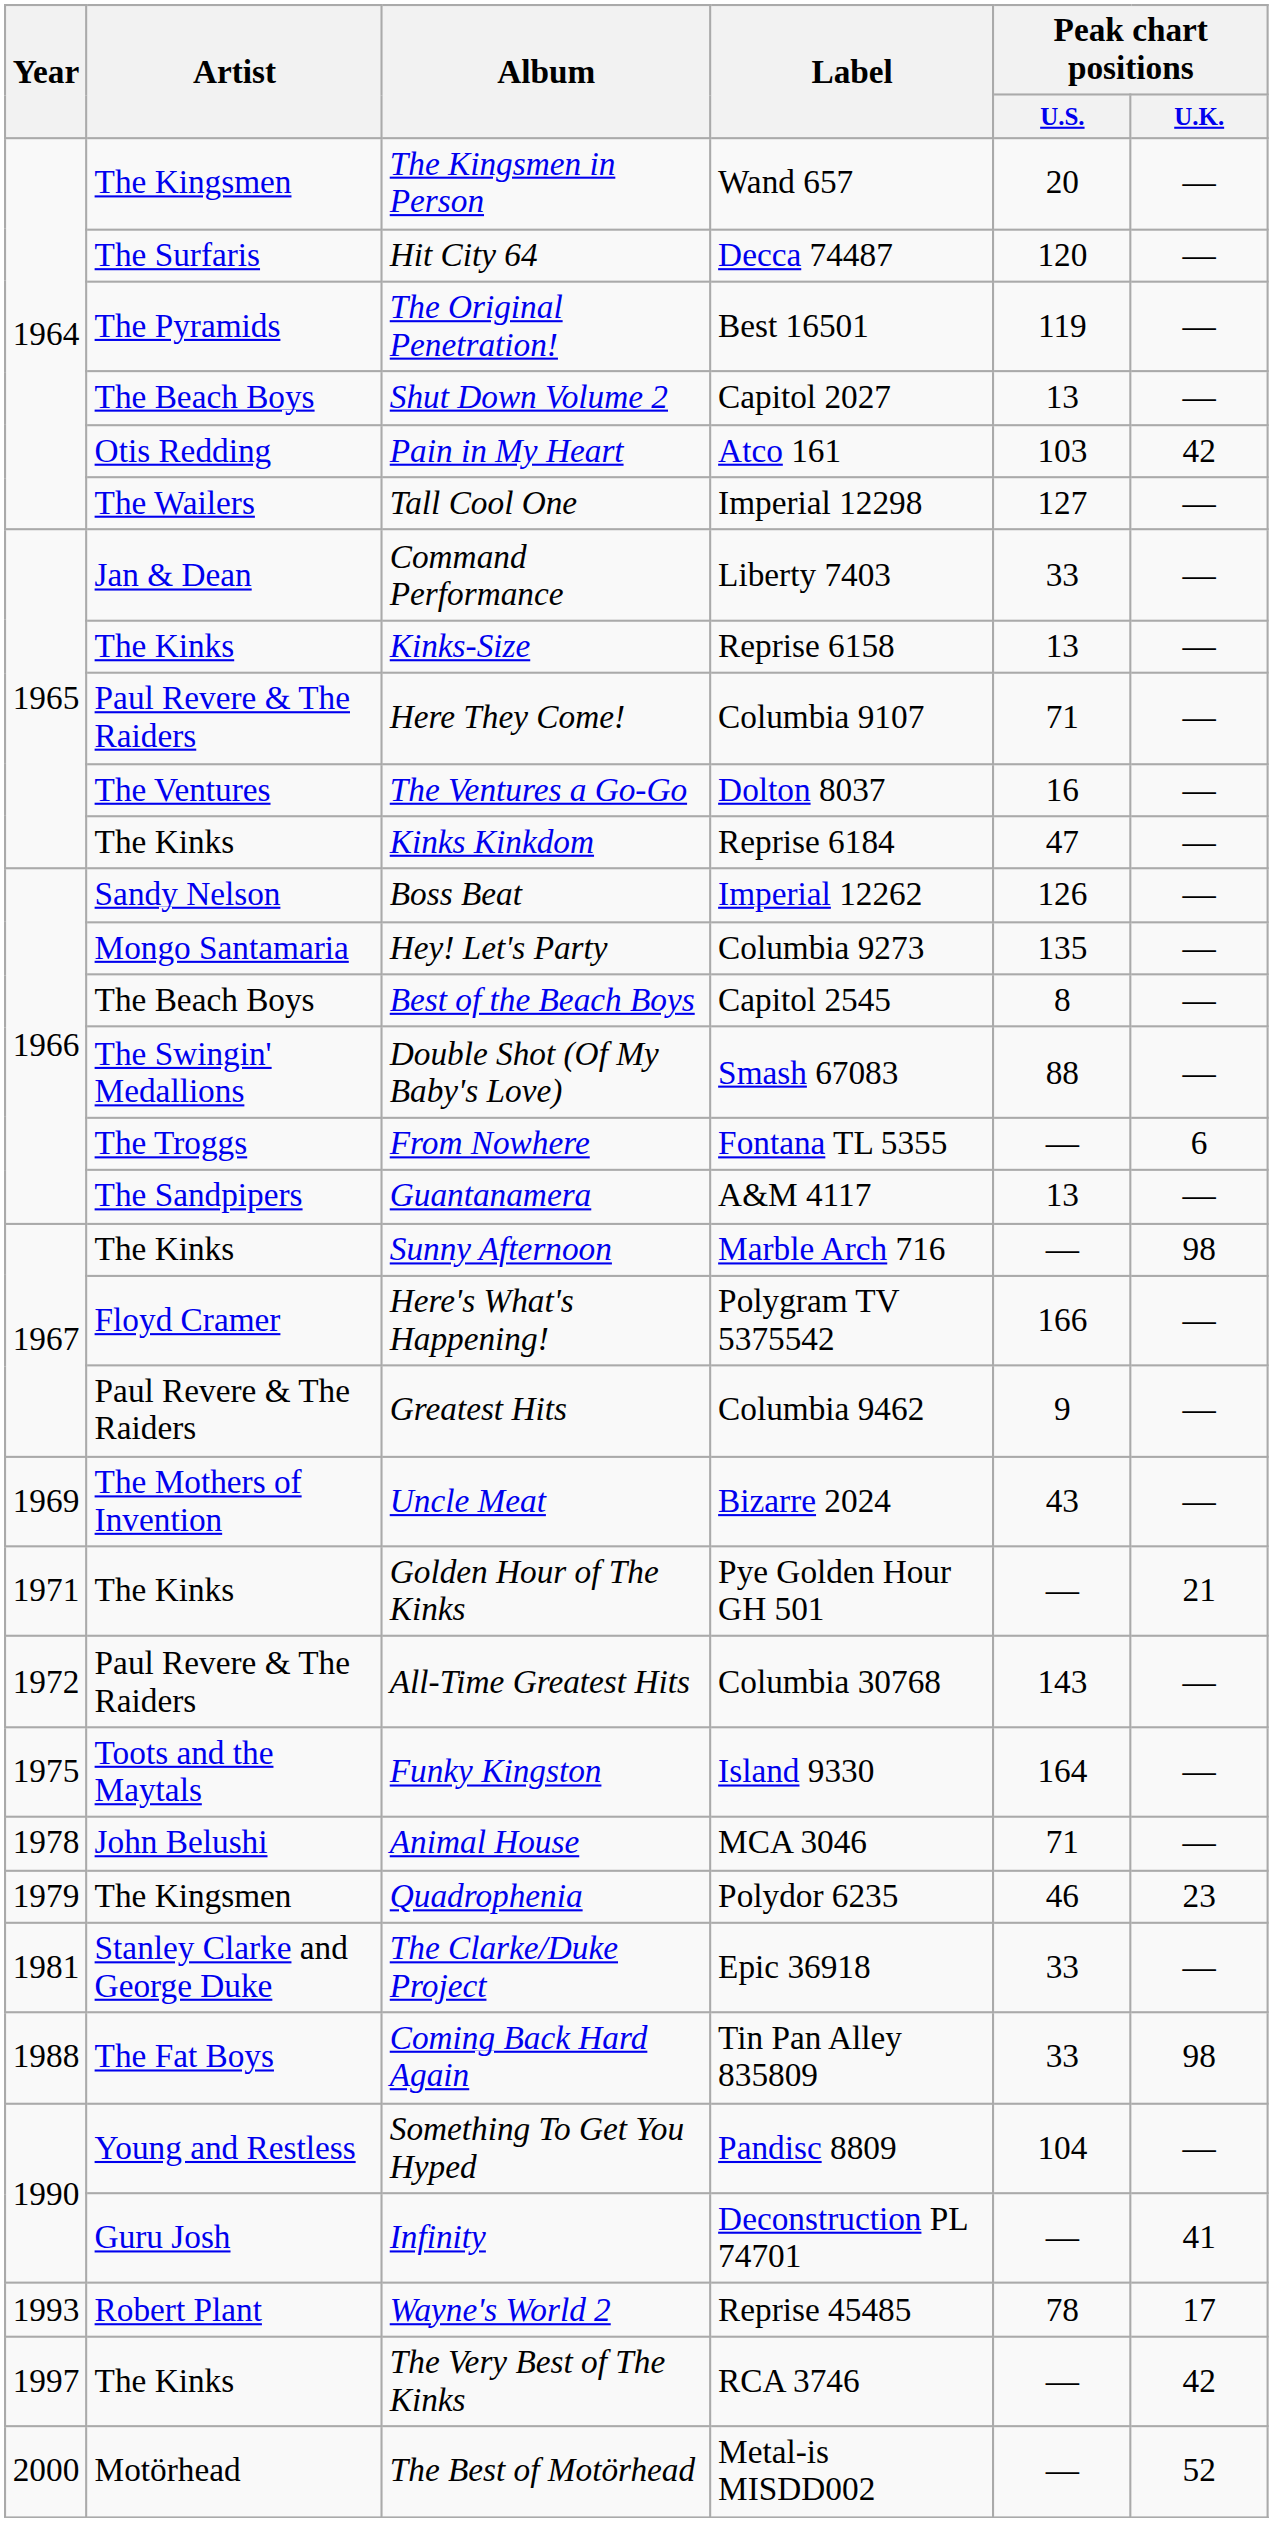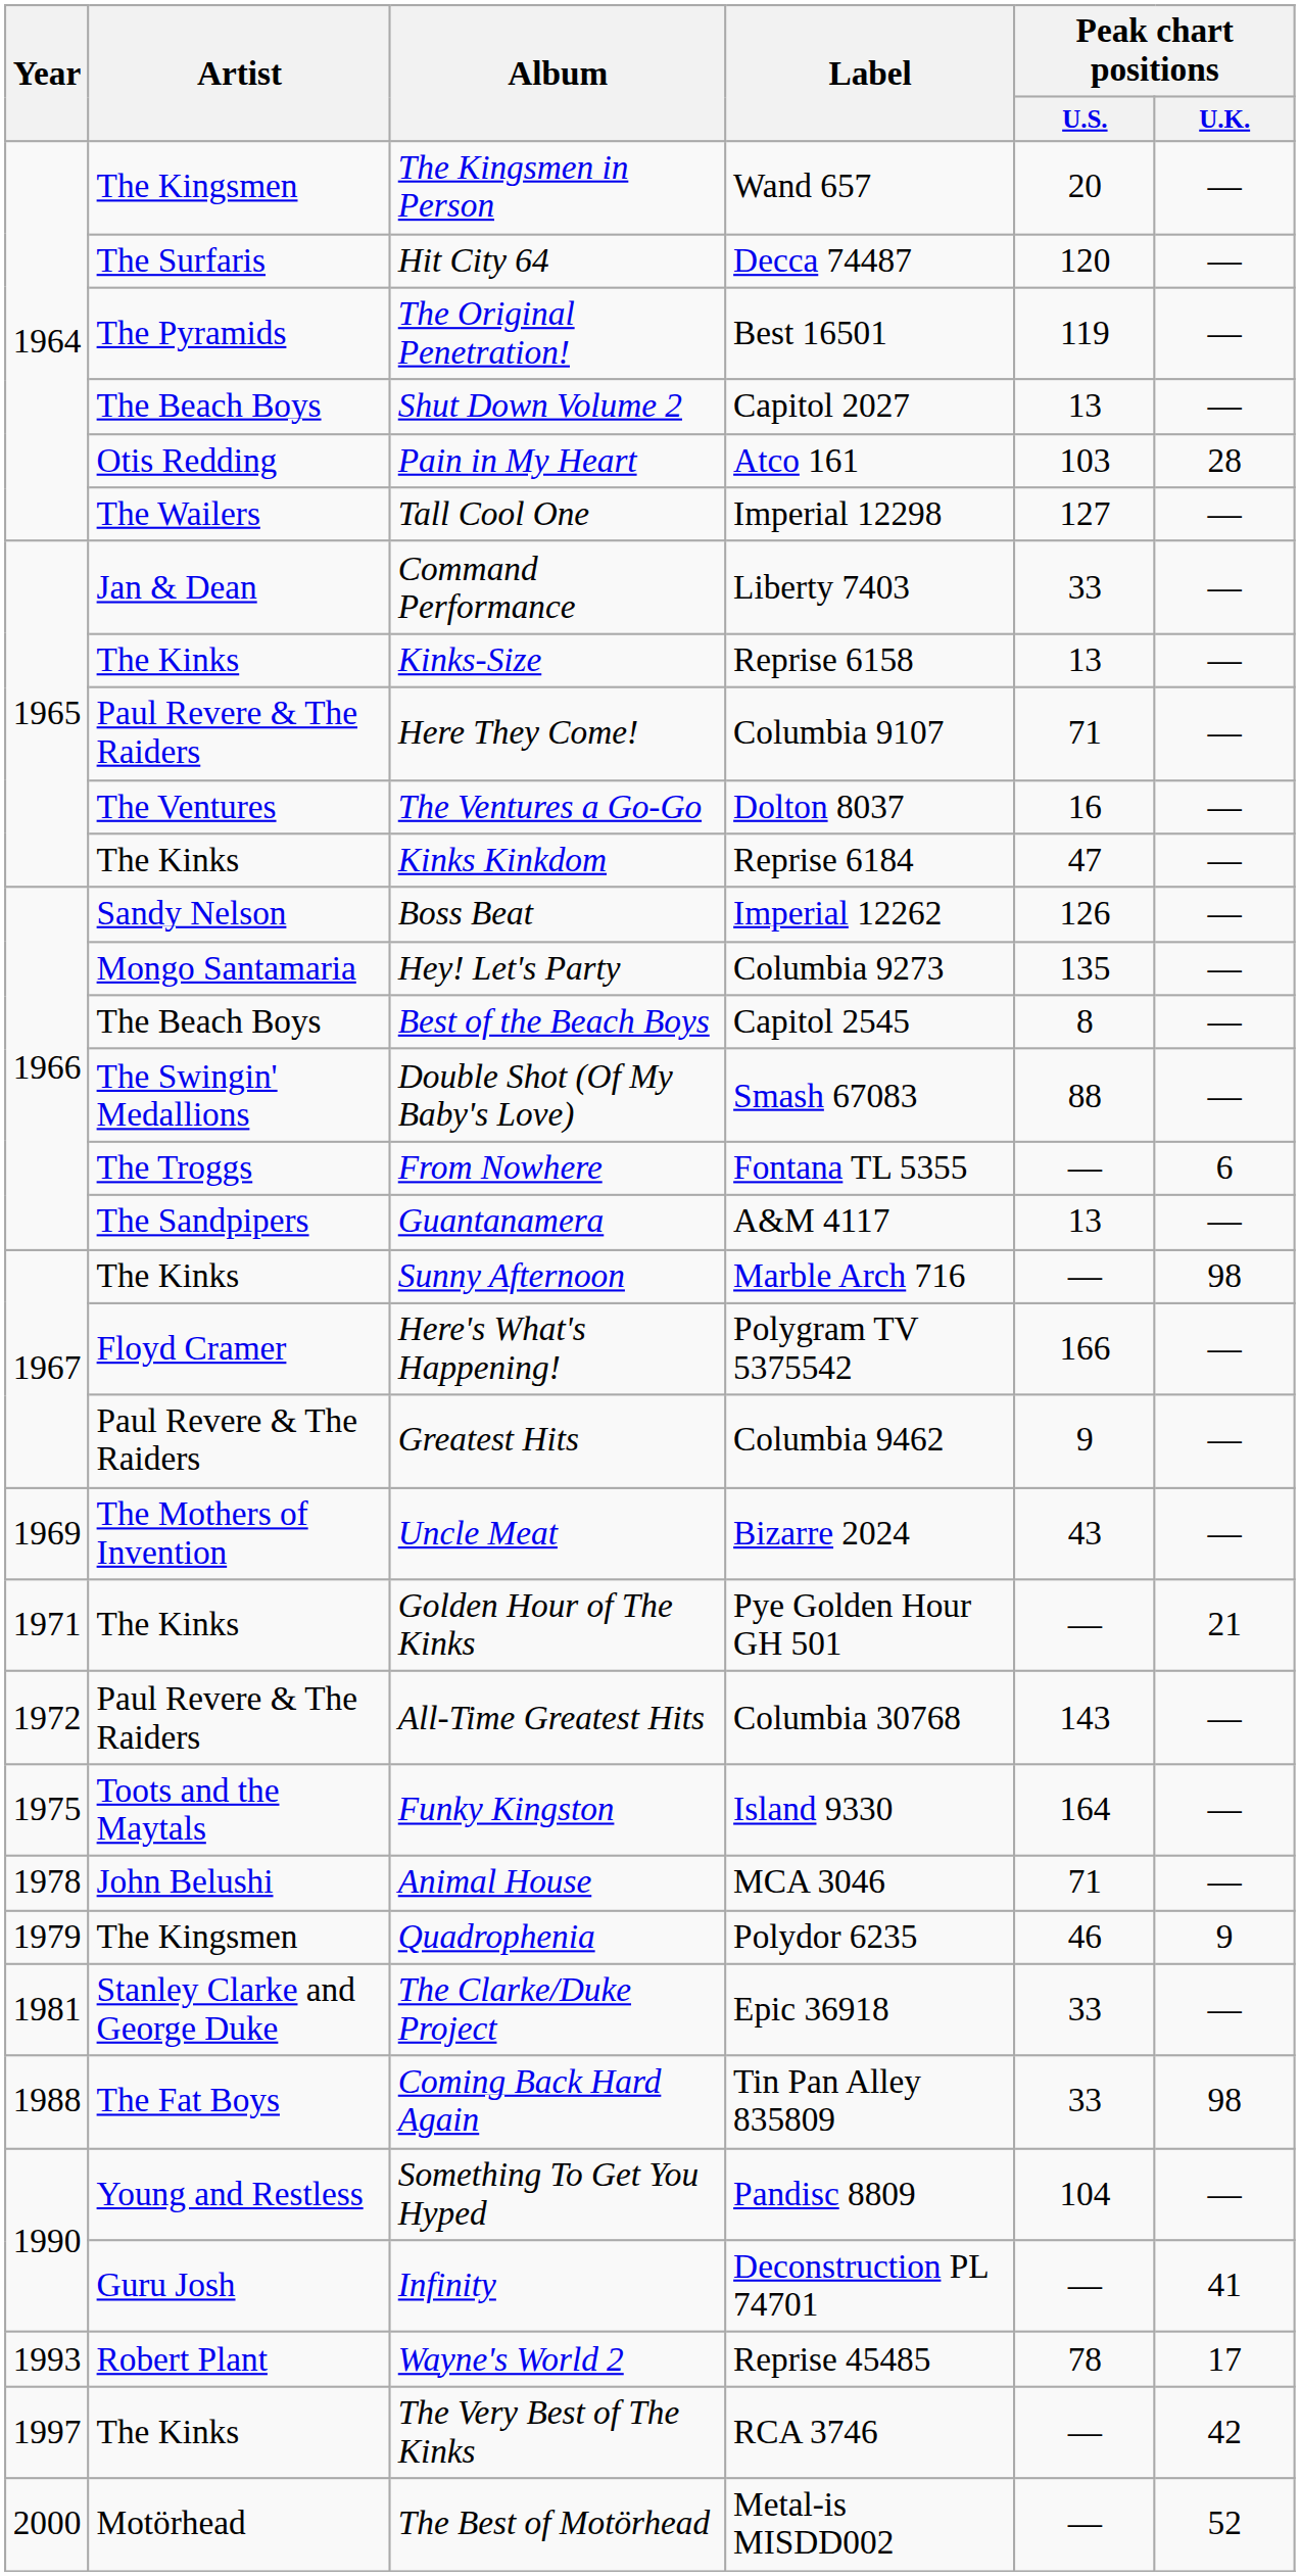Pain in My Heart | Peak chart positions / U.K.: 42 -> 28
Quadrophenia | Peak chart positions / U.K.: 23 -> 9
